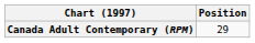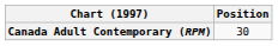Canada Adult Contemporary (RPM) | Position: 29 -> 30
